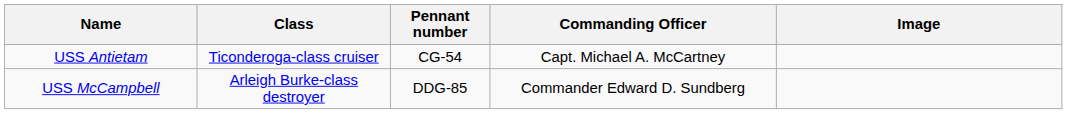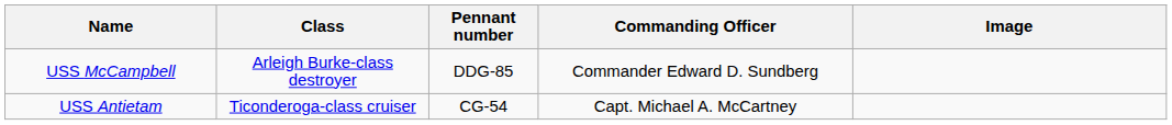rows swapped: USS Antietam <-> USS McCampbell
